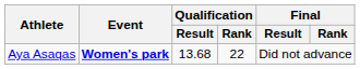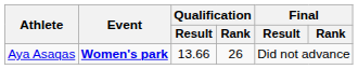Aya Asaqas | Qualification / Result: 13.68 -> 13.66
Aya Asaqas | Qualification / Rank: 22 -> 26
